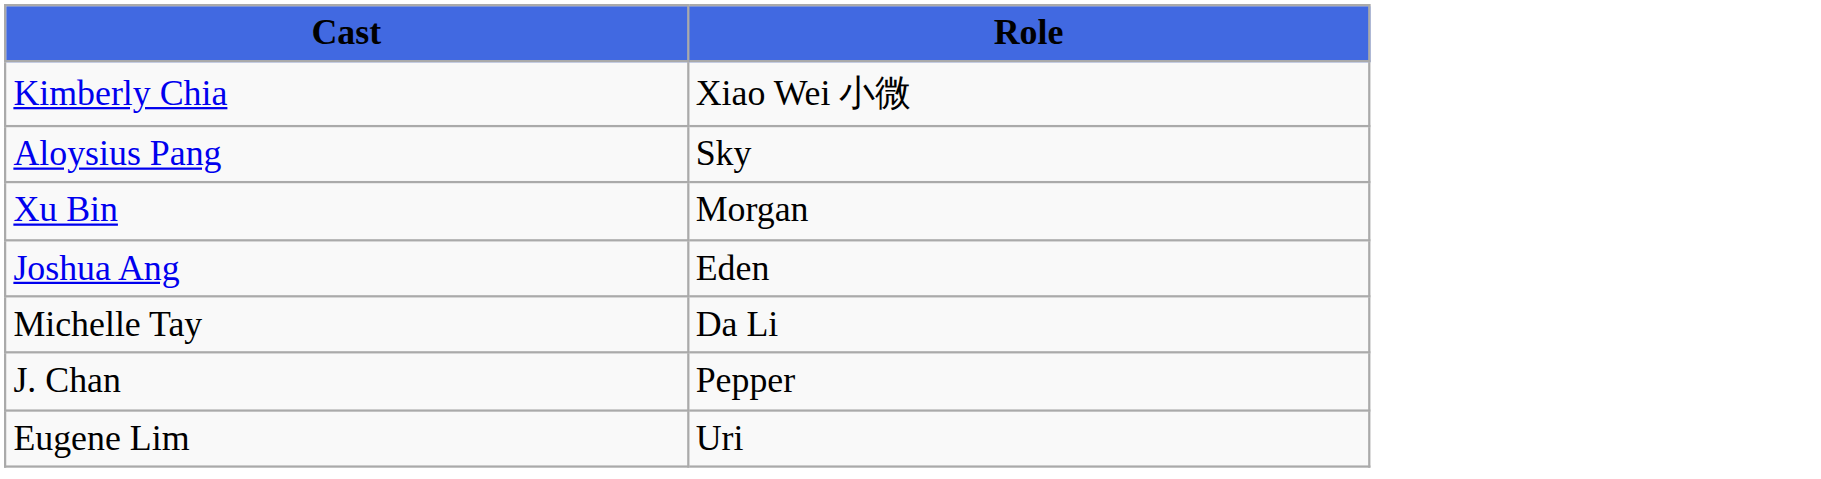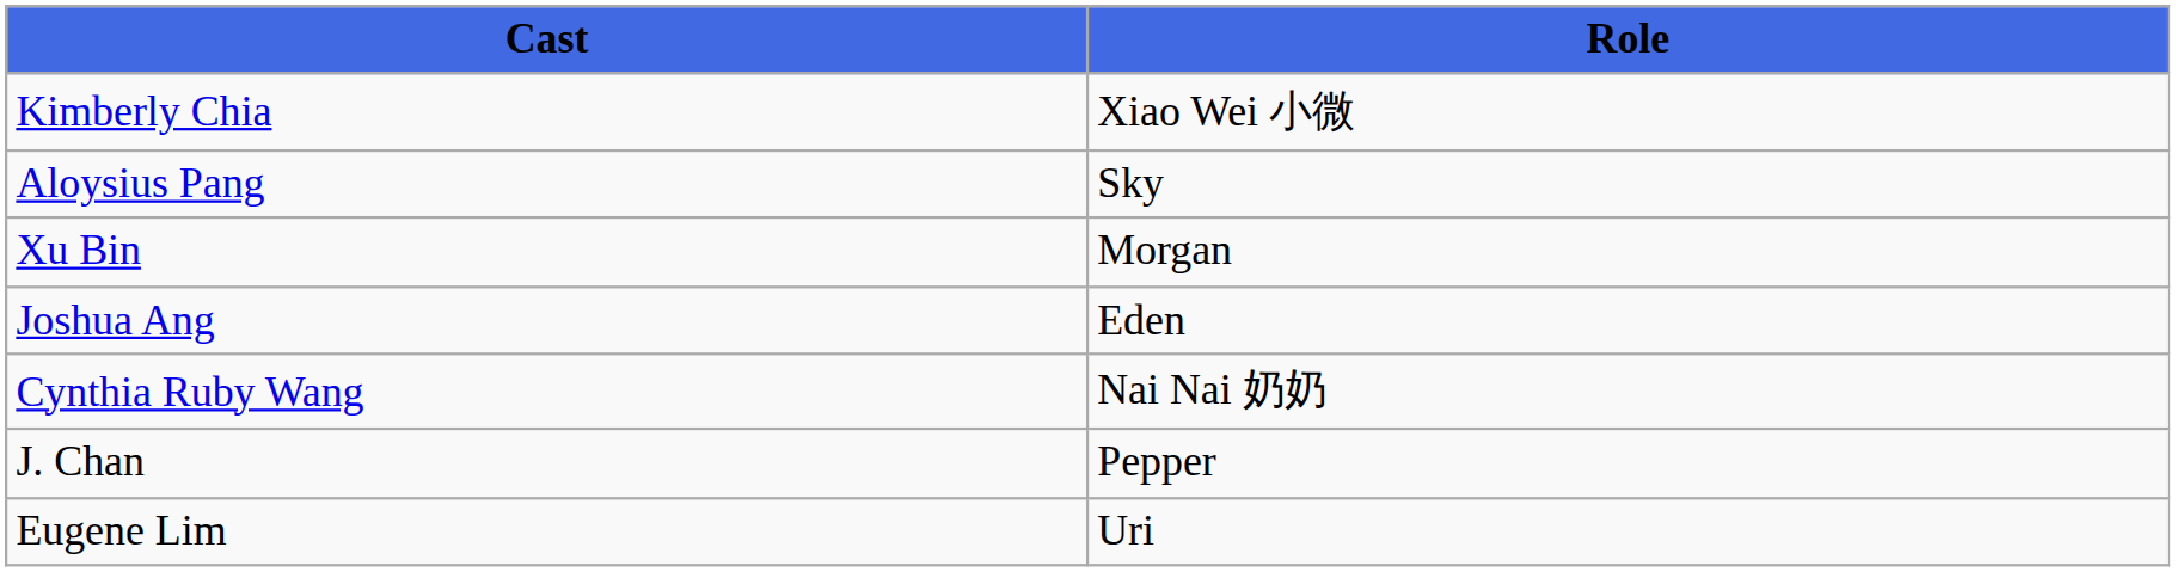+ row: Cynthia Ruby Wang | Nai Nai 奶奶
- row: Michelle Tay | Da Li
